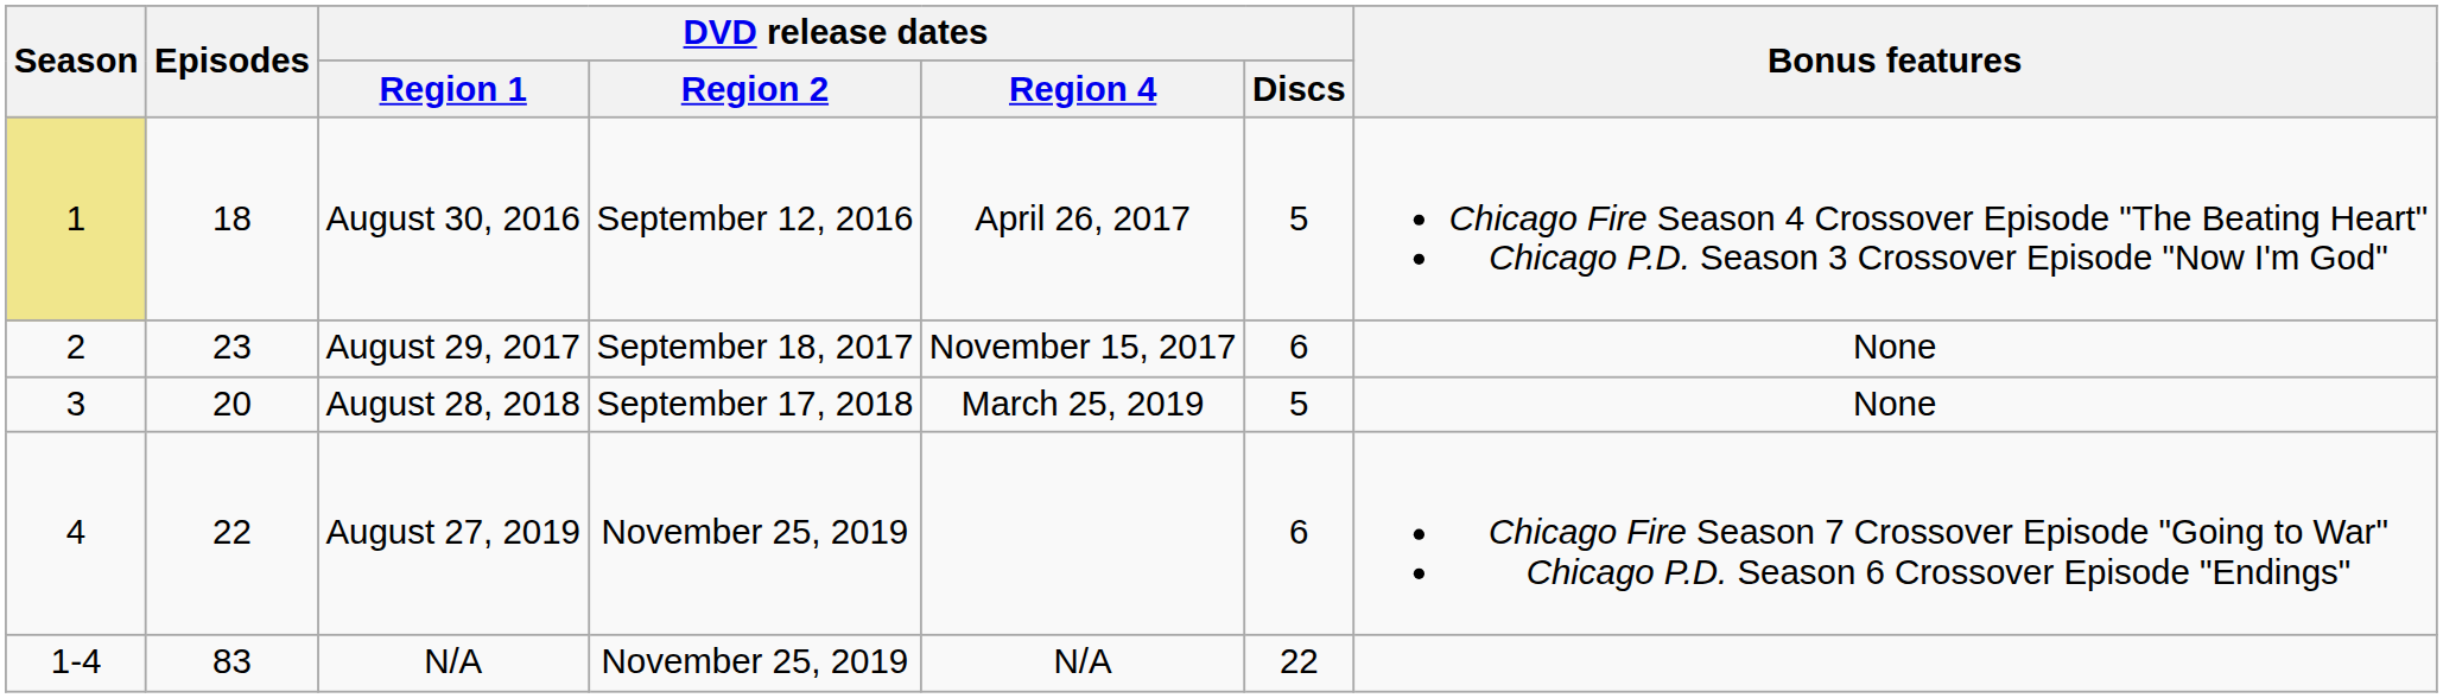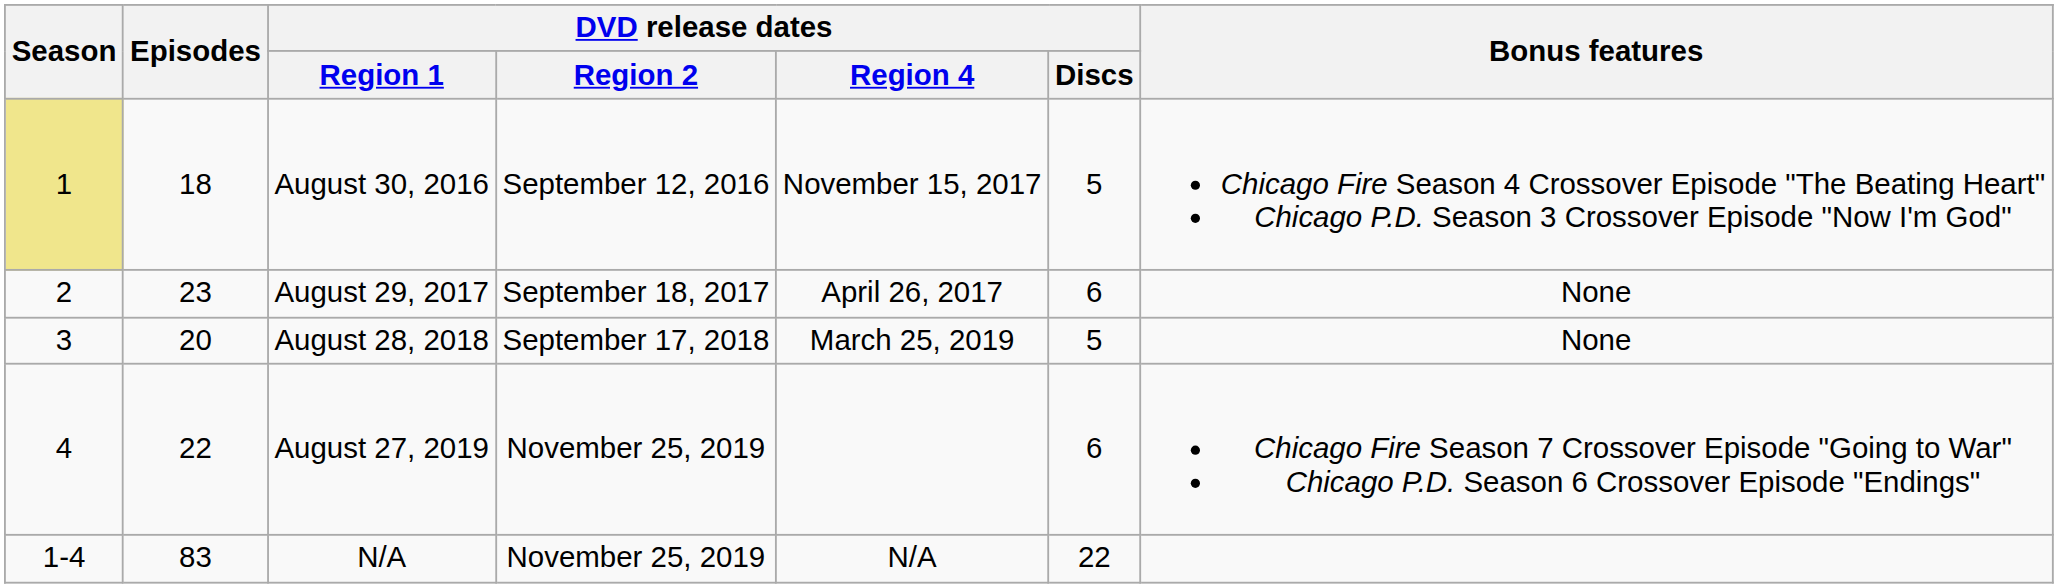August 30, 2016 | DVD release dates / Region 4: April 26, 2017 -> November 15, 2017
August 29, 2017 | DVD release dates / Region 4: November 15, 2017 -> April 26, 2017
